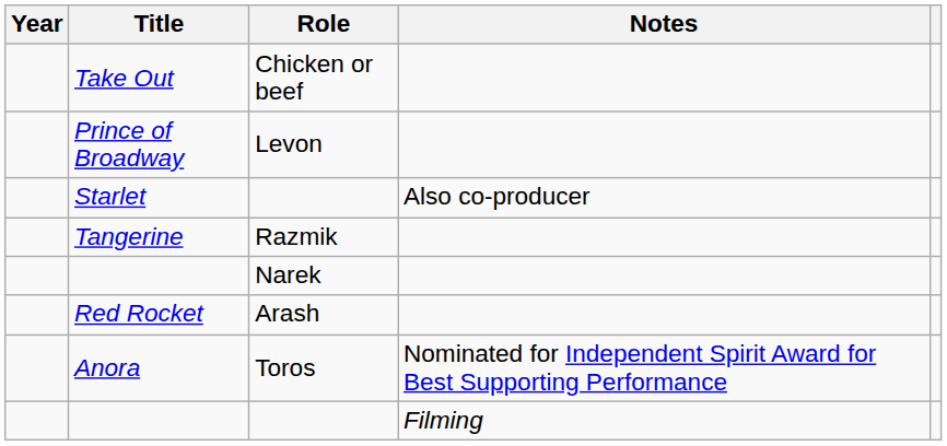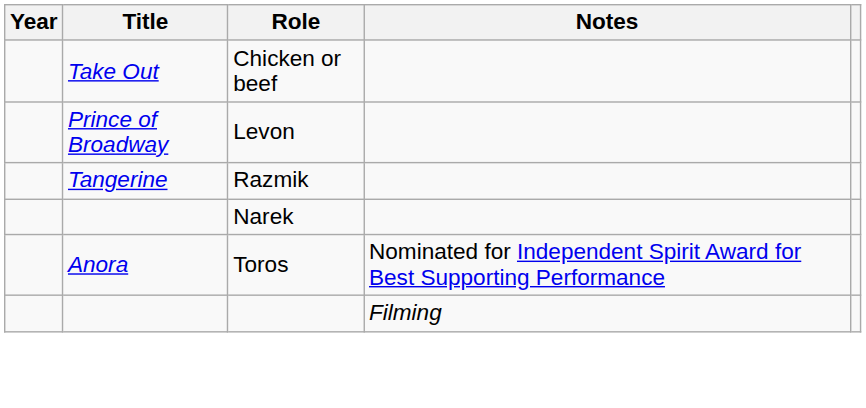- row: Starlet | Also co-producer
- row: Red Rocket | Arash
